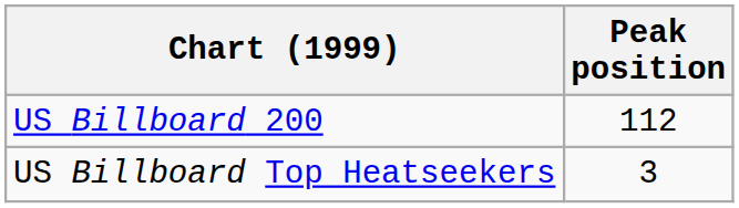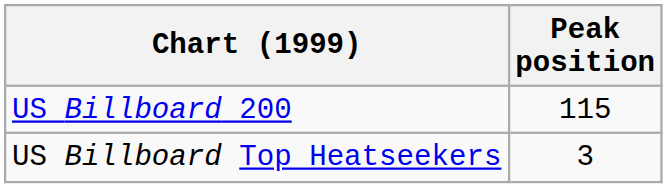US Billboard 200 | Peak position: 112 -> 115
